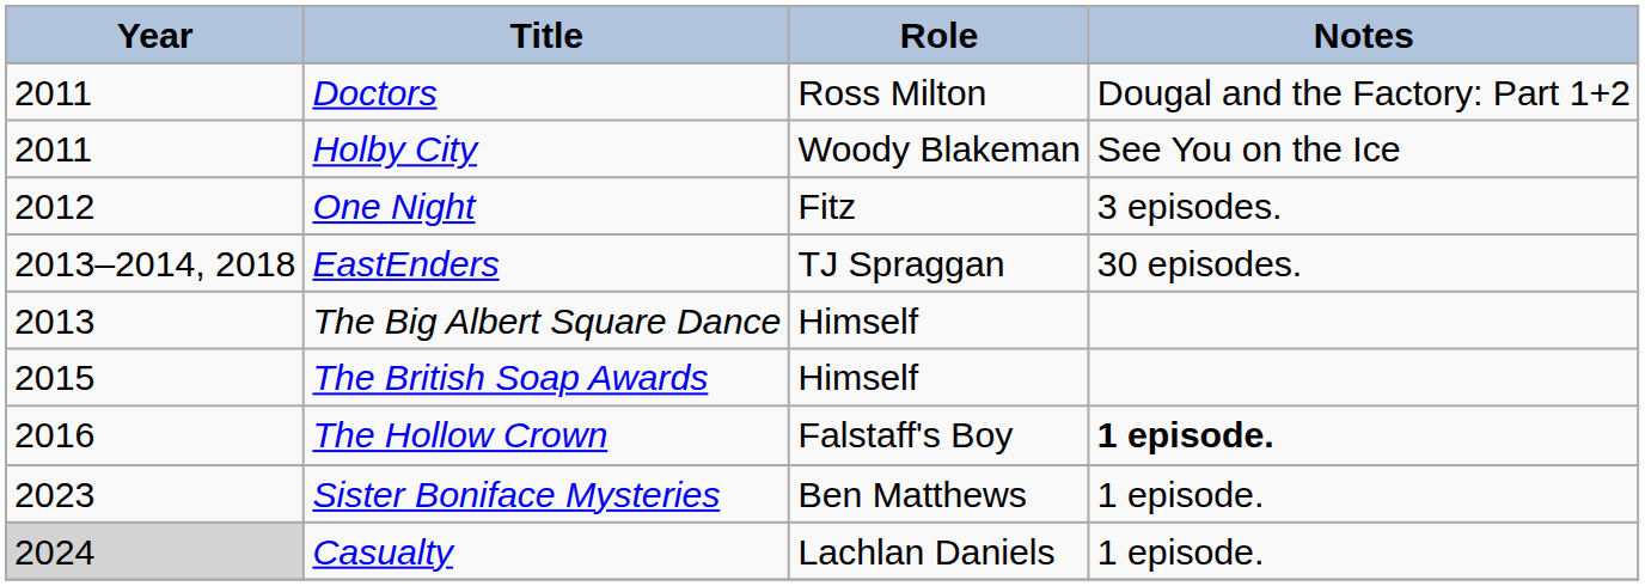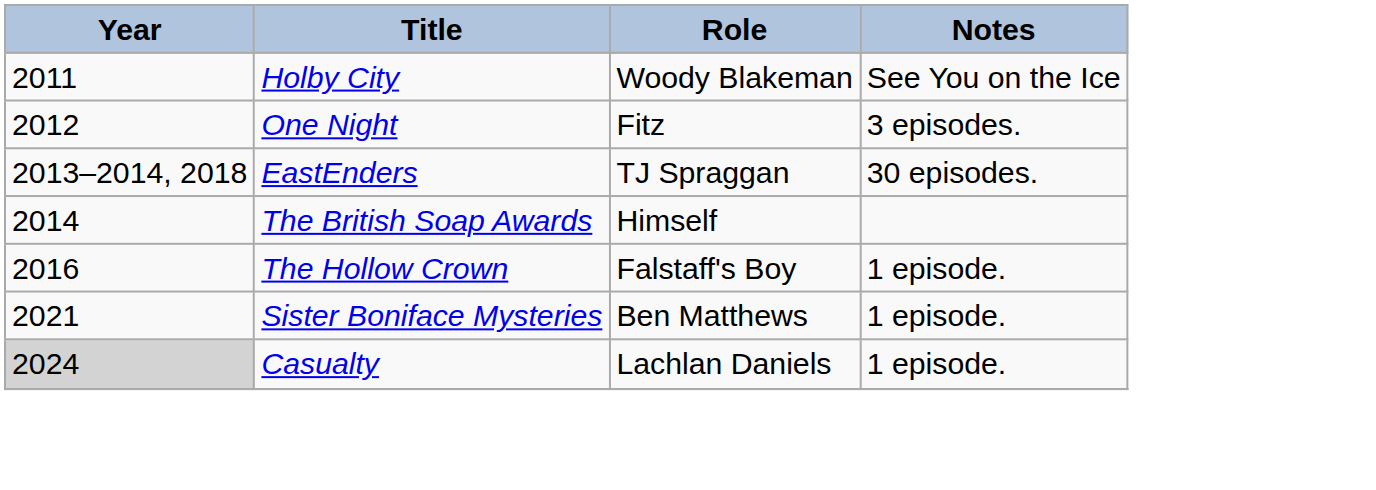- row: 2011 | Doctors | Ross Milton | Dougal and the Factory: Part 1+2
- row: 2013 | The Big Albert Square Dance | Himself
The British Soap Awards | Year: 2015 -> 2014
The Hollow Crown | Notes: bold -> normal
Sister Boniface Mysteries | Year: 2023 -> 2021
